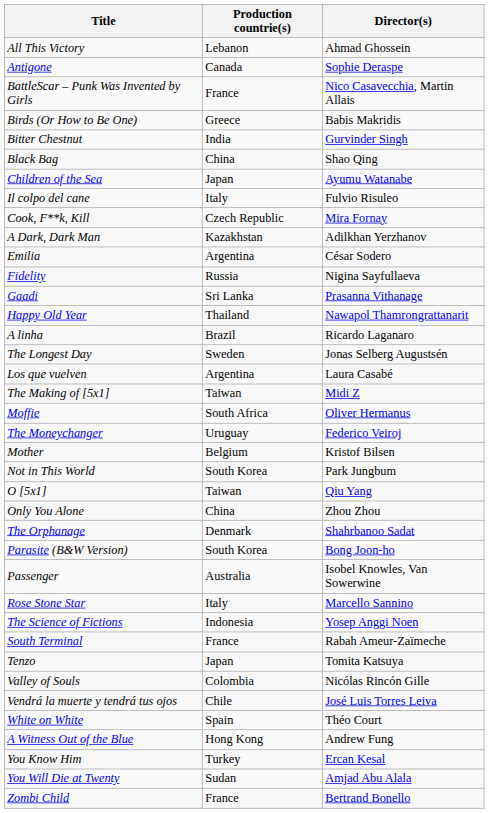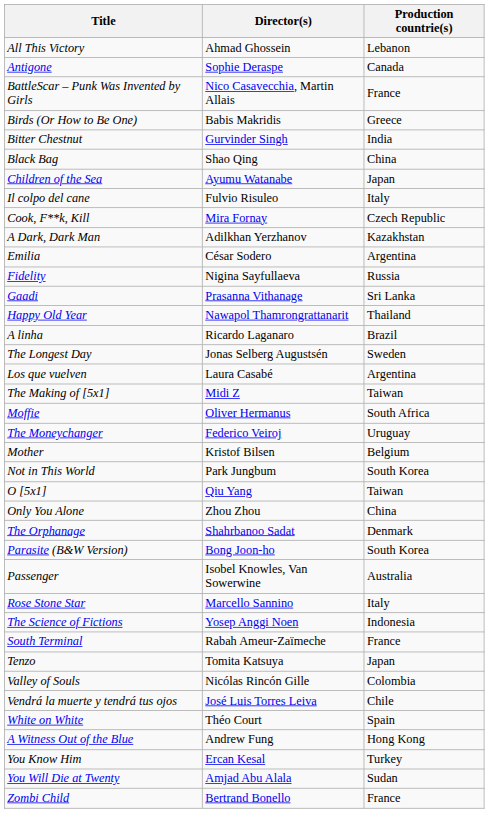columns swapped: Director(s) <-> Production countrie(s)
